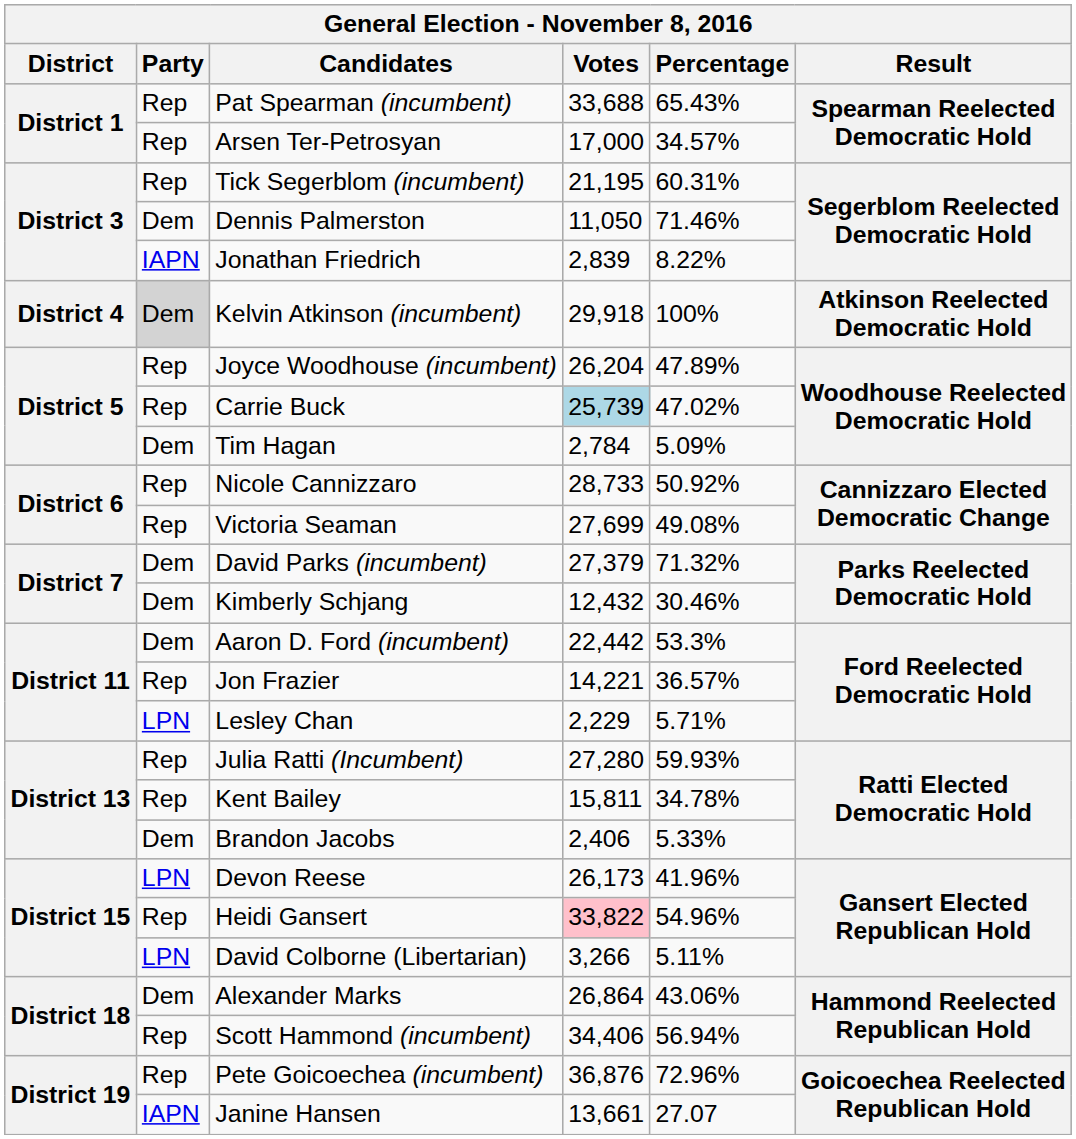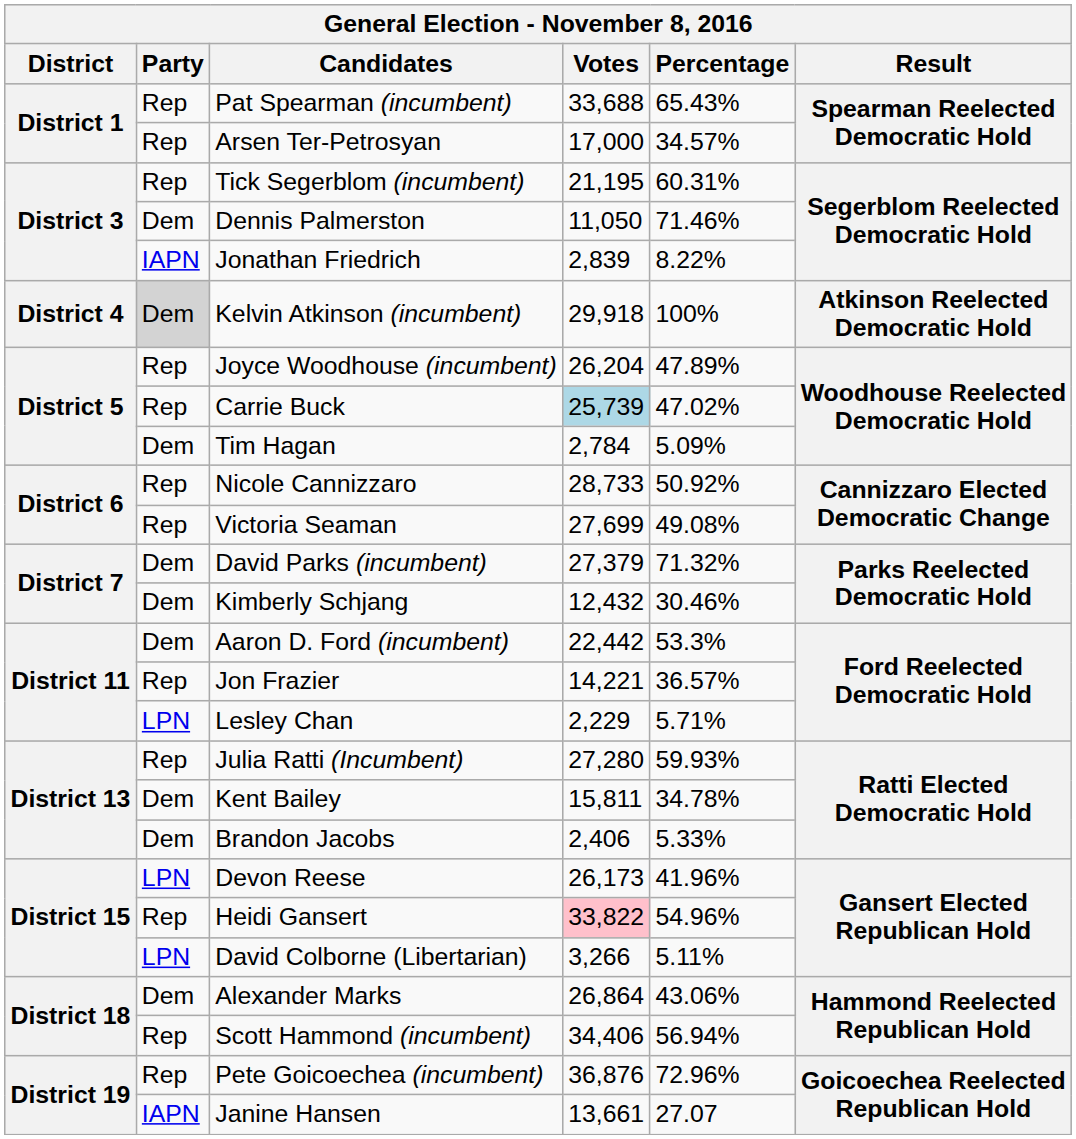Kent Bailey | Party: Rep -> Dem
